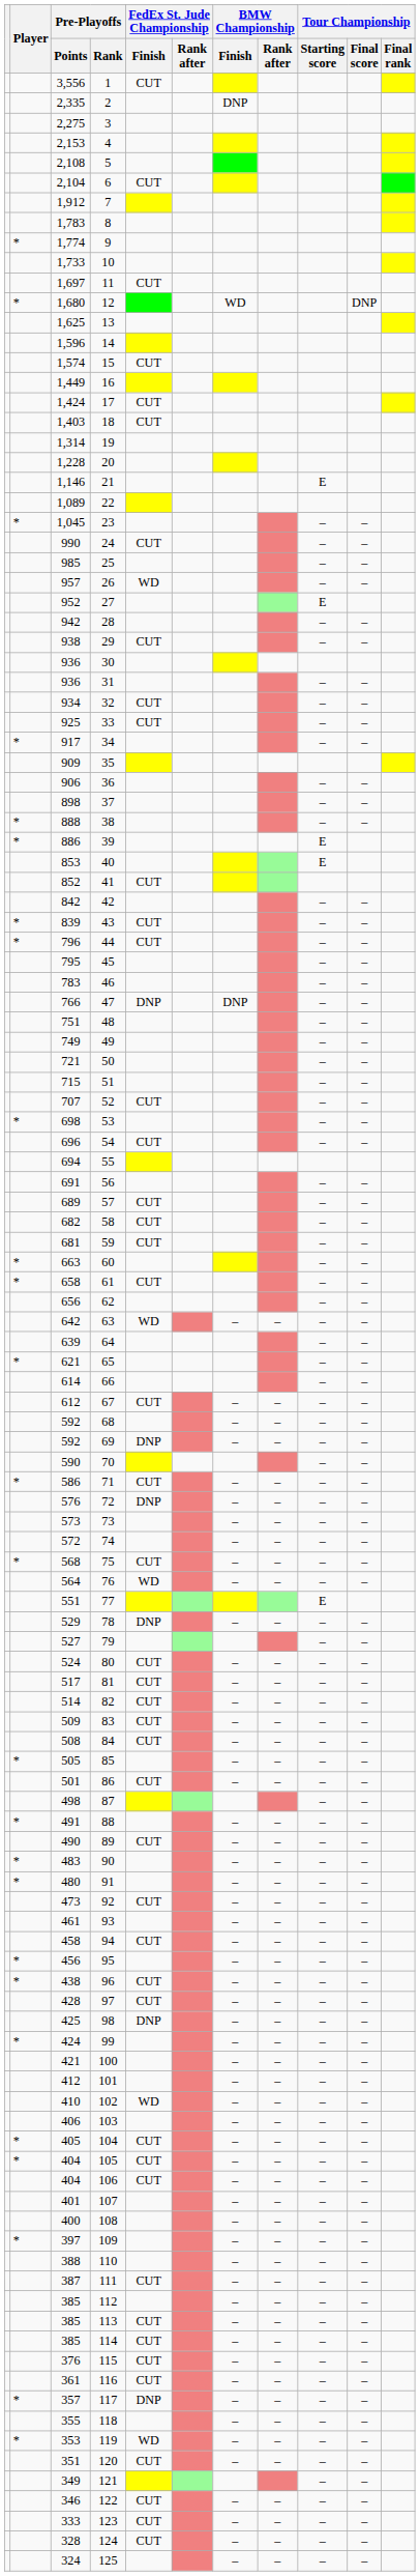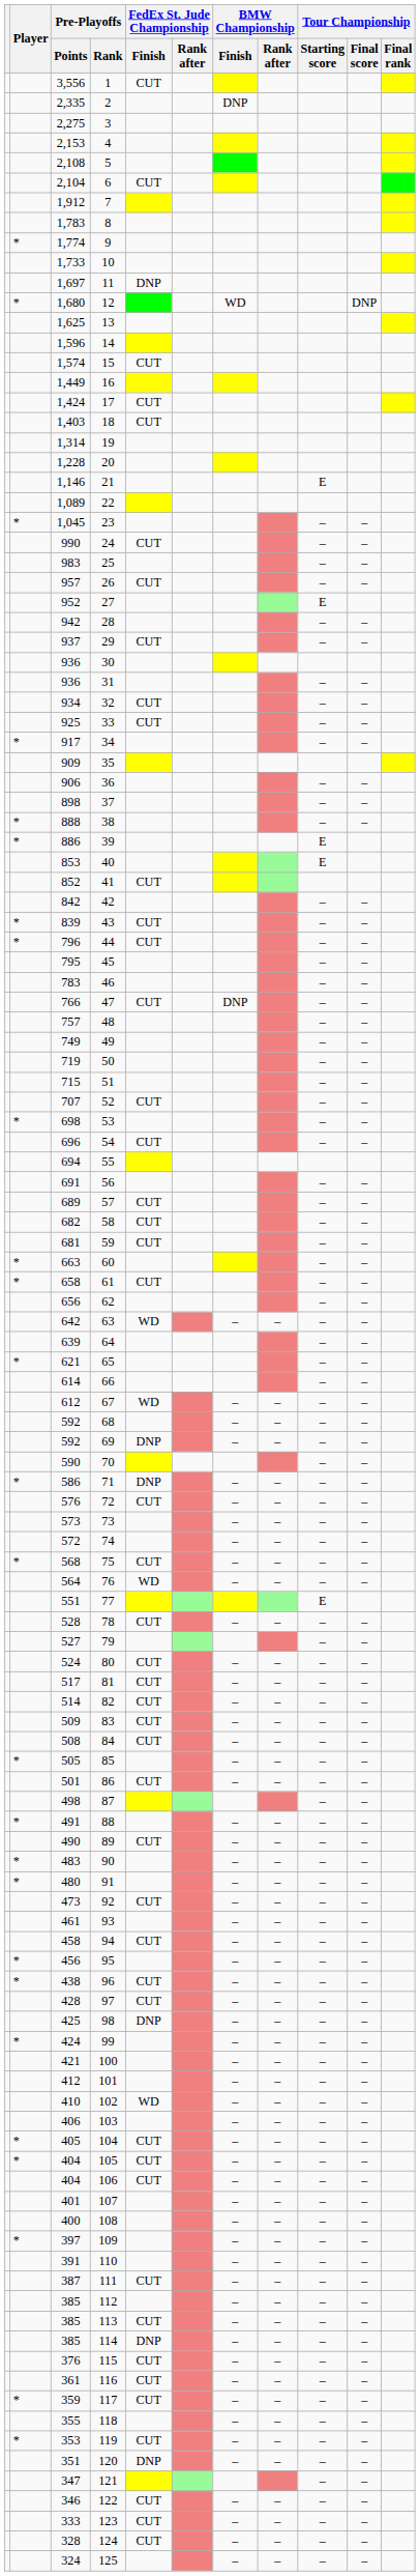11 | FedEx St. Jude Championship / Finish: CUT -> DNP
25 | Pre-Playoffs / Points: 985 -> 983
26 | FedEx St. Jude Championship / Finish: WD -> CUT
29 | Pre-Playoffs / Points: 938 -> 937
47 | FedEx St. Jude Championship / Finish: DNP -> CUT
48 | Pre-Playoffs / Points: 751 -> 757
50 | Pre-Playoffs / Points: 721 -> 719
67 | FedEx St. Jude Championship / Finish: CUT -> WD
71 | FedEx St. Jude Championship / Finish: CUT -> DNP
72 | FedEx St. Jude Championship / Finish: DNP -> CUT
78 | Pre-Playoffs / Points: 529 -> 528
78 | FedEx St. Jude Championship / Finish: DNP -> CUT
110 | Pre-Playoffs / Points: 388 -> 391
114 | FedEx St. Jude Championship / Finish: CUT -> DNP
117 | Pre-Playoffs / Points: 357 -> 359
117 | FedEx St. Jude Championship / Finish: DNP -> CUT
119 | FedEx St. Jude Championship / Finish: WD -> CUT
120 | FedEx St. Jude Championship / Finish: CUT -> DNP
121 | Pre-Playoffs / Points: 349 -> 347
